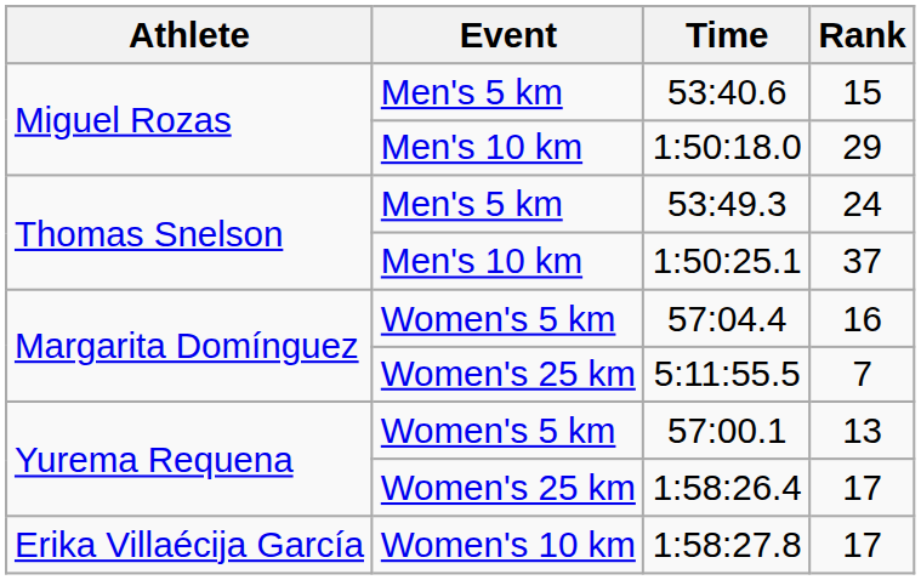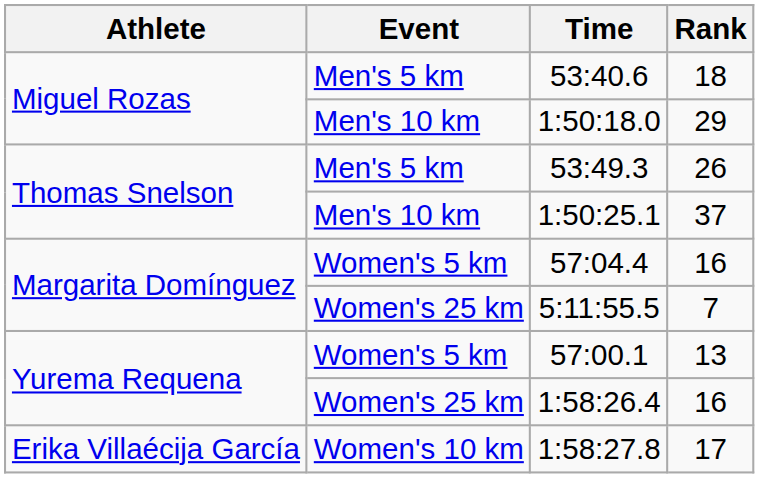53:40.6 | Rank: 15 -> 18
53:49.3 | Rank: 24 -> 26
1:58:26.4 | Rank: 17 -> 16
